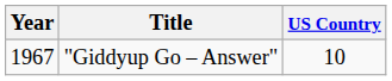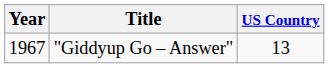"Giddyup Go – Answer" | US Country: 10 -> 13
